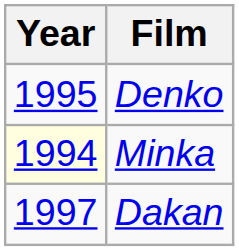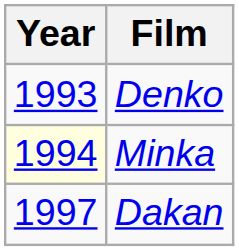Denko | Year: 1995 -> 1993
